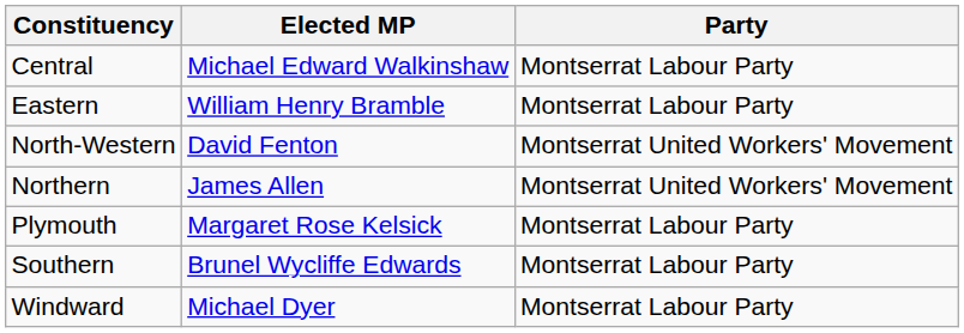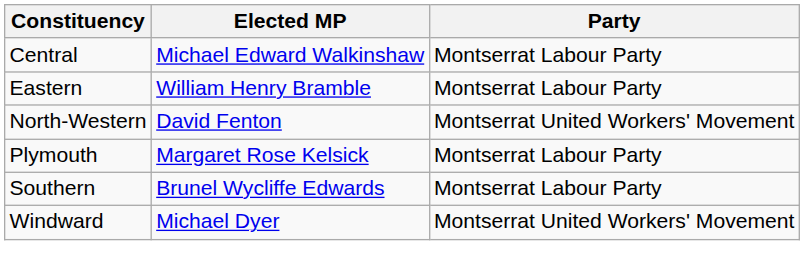- row: Northern | James Allen | Montserrat United Workers' Movement
Windward | Party: Montserrat Labour Party -> Montserrat United Workers' Movement
